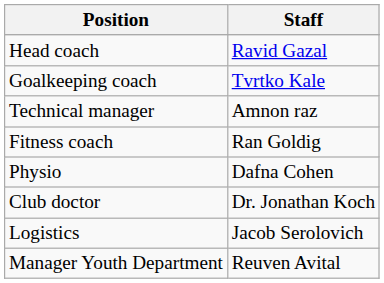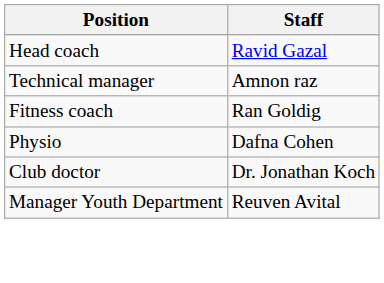- row: Goalkeeping coach | Tvrtko Kale
- row: Logistics | Jacob Serolovich
